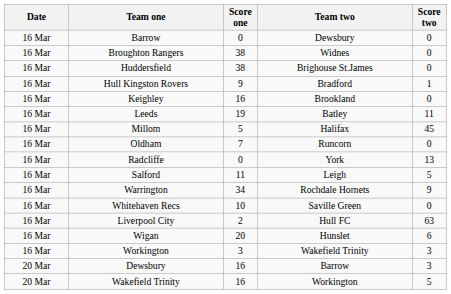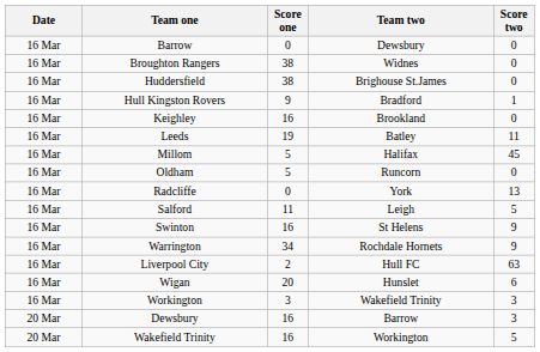Oldham | Score one: 7 -> 5
+ row: 16 Mar | Swinton | 16 | St Helens | 9
- row: 16 Mar | Whitehaven Recs | 10 | Saville Green | 0
